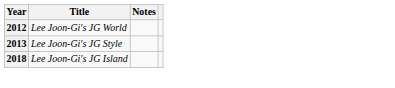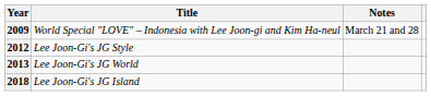+ row: 2009 | World Special "LOVE" – Indonesia with Lee Joon-gi and Kim Ha-neul | March 21 and 28
2012 | Title: Lee Joon-Gi's JG World -> Lee Joon-Gi's JG Style
2013 | Title: Lee Joon-Gi's JG Style -> Lee Joon-Gi's JG World
